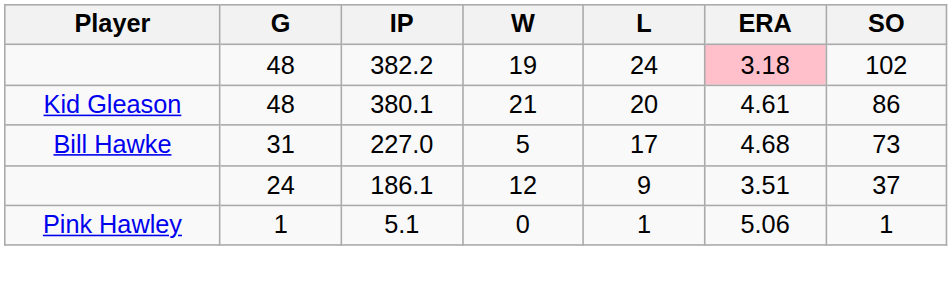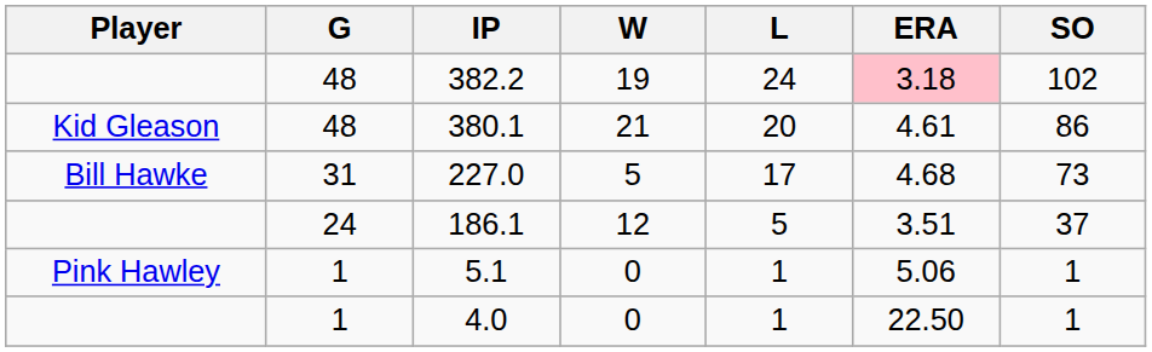186.1 | L: 9 -> 5
+ row: 1 | 4.0 | 0 | 1 | 22.50 | 1
